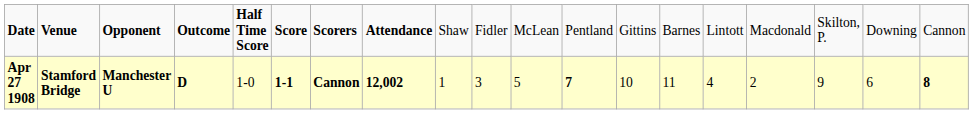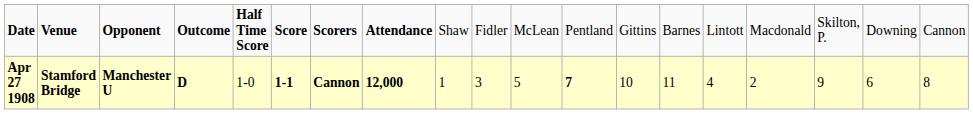Apr 27 1908 | column 8: 12,002 -> 12,000
Apr 27 1908 | column 19: bold -> normal
